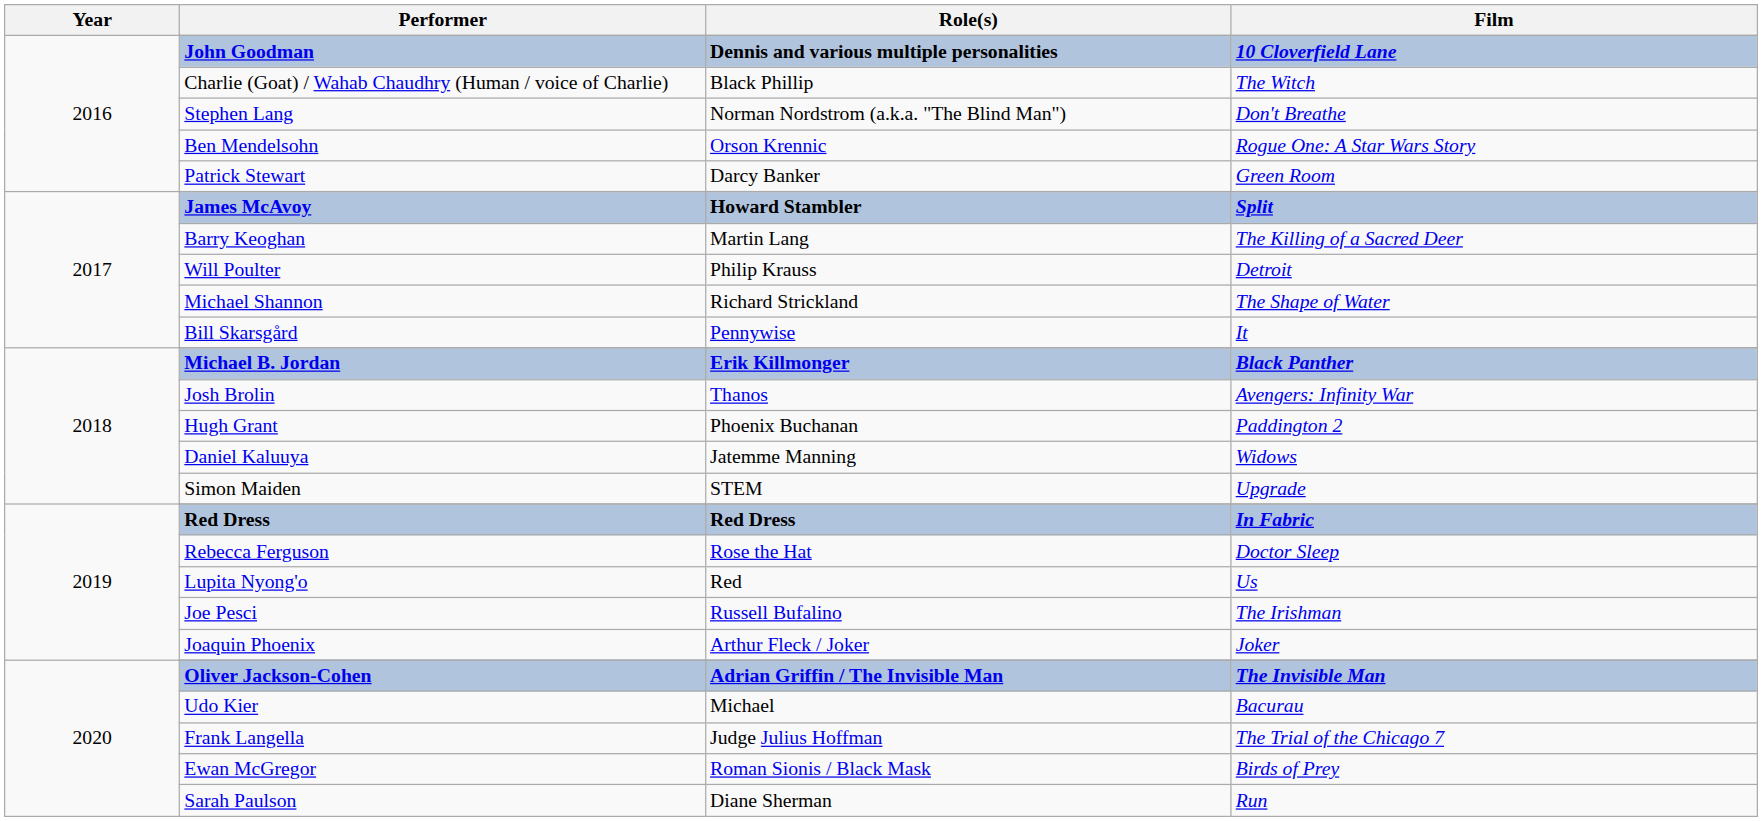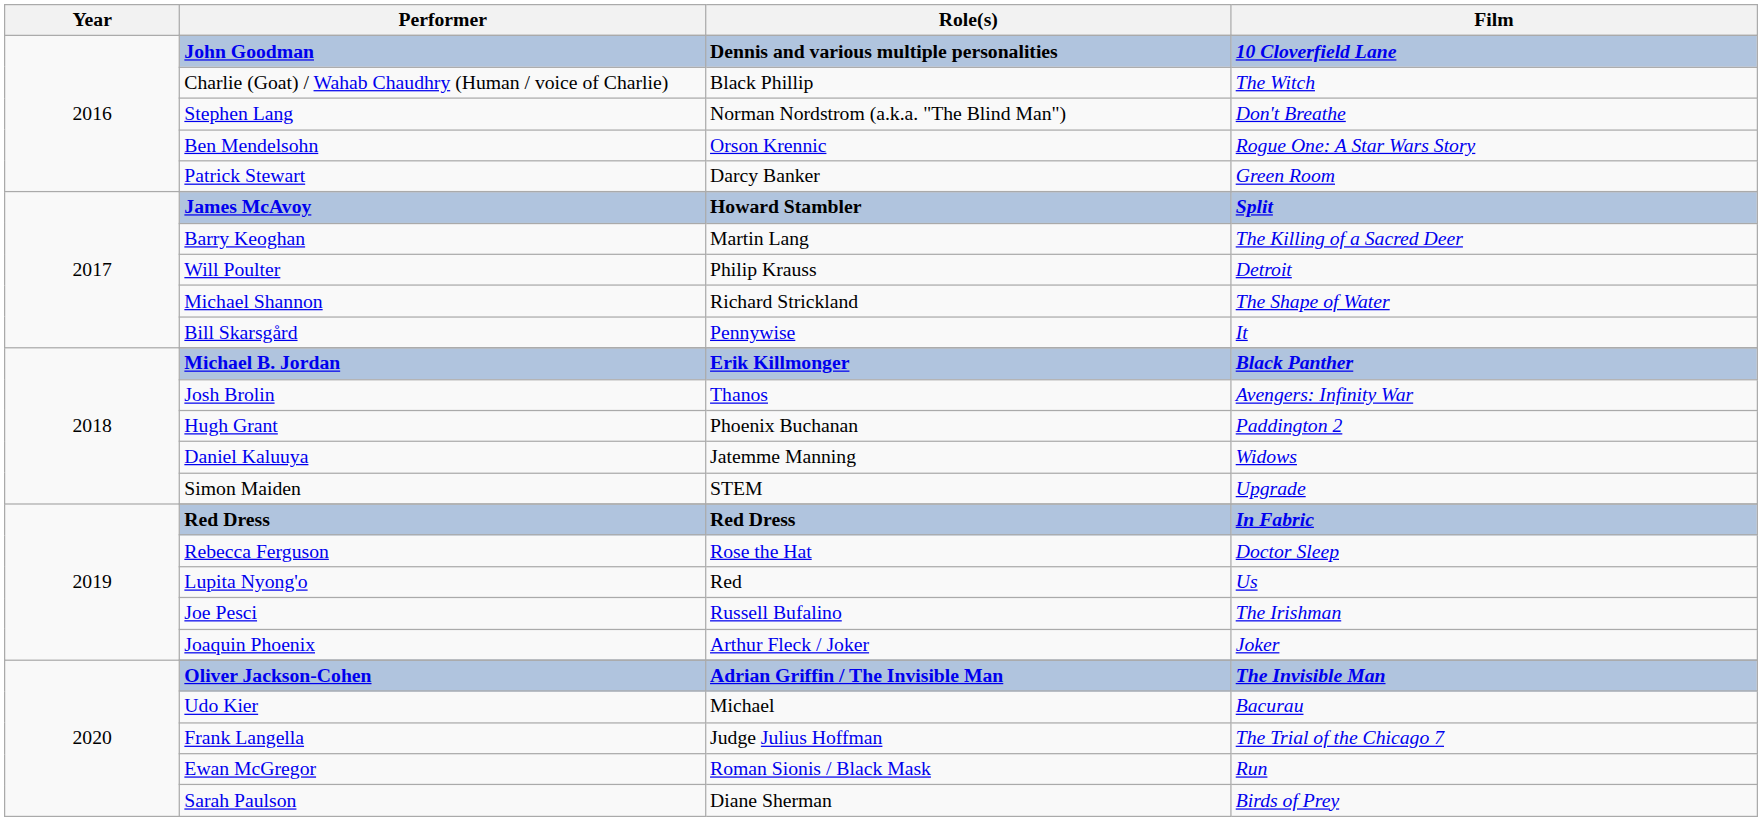Ewan McGregor | Film: Birds of Prey -> Run
Sarah Paulson | Film: Run -> Birds of Prey
